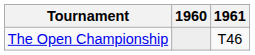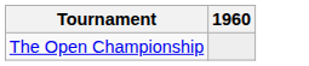- column: 1961 | T46
